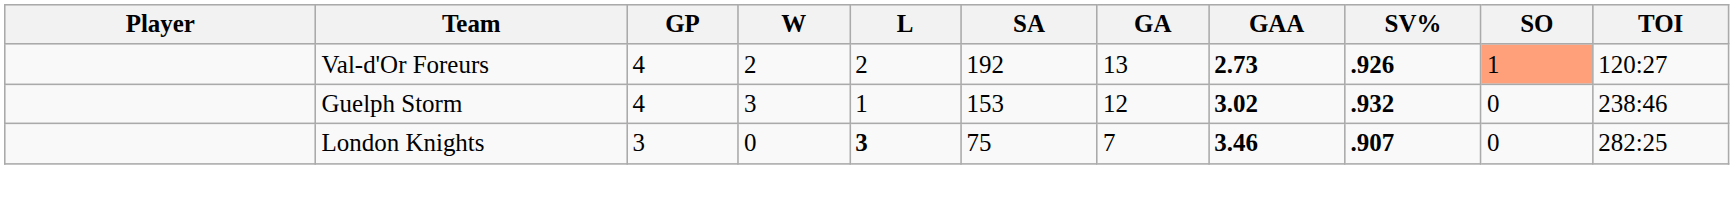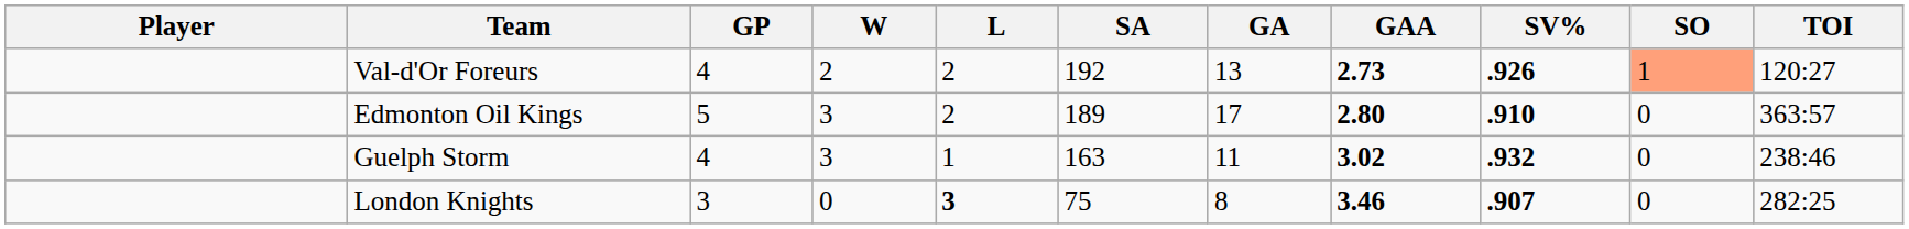+ row: Edmonton Oil Kings | 5 | 3 | 2 | 189 | 17 | 2.80 | .910 | 0 | 363:57
Guelph Storm | SA: 153 -> 163
Guelph Storm | GA: 12 -> 11
London Knights | GA: 7 -> 8
